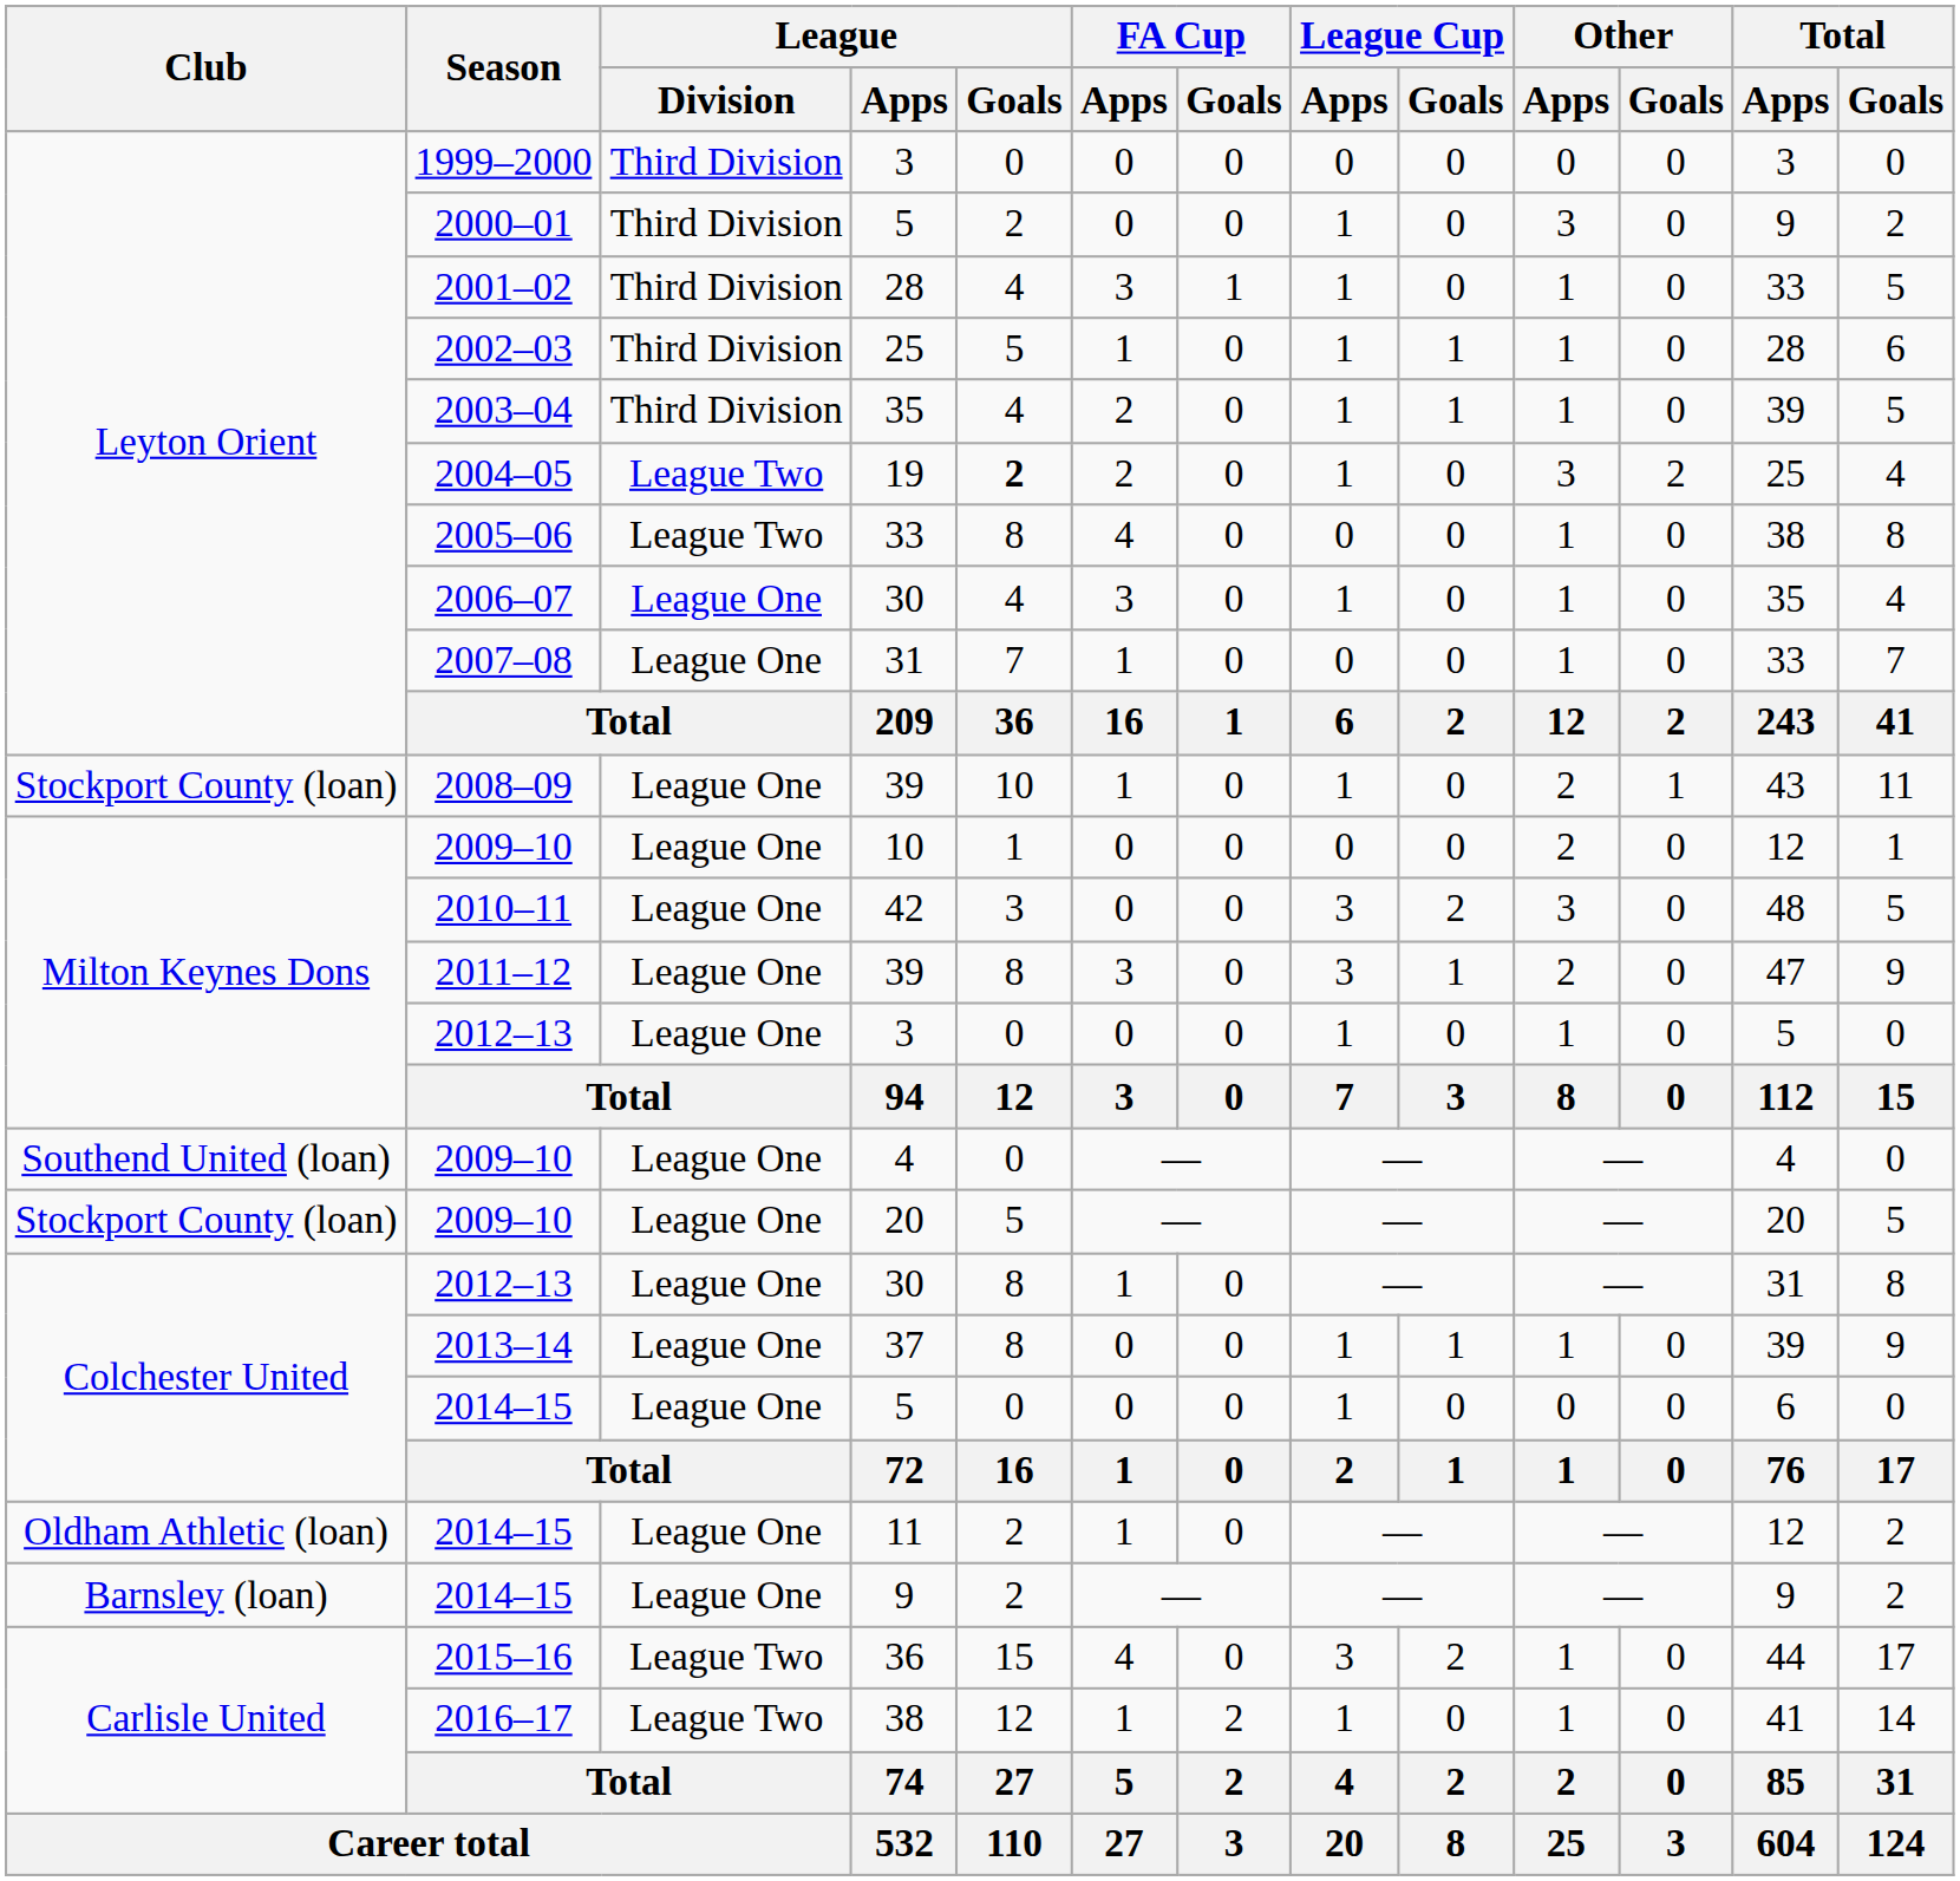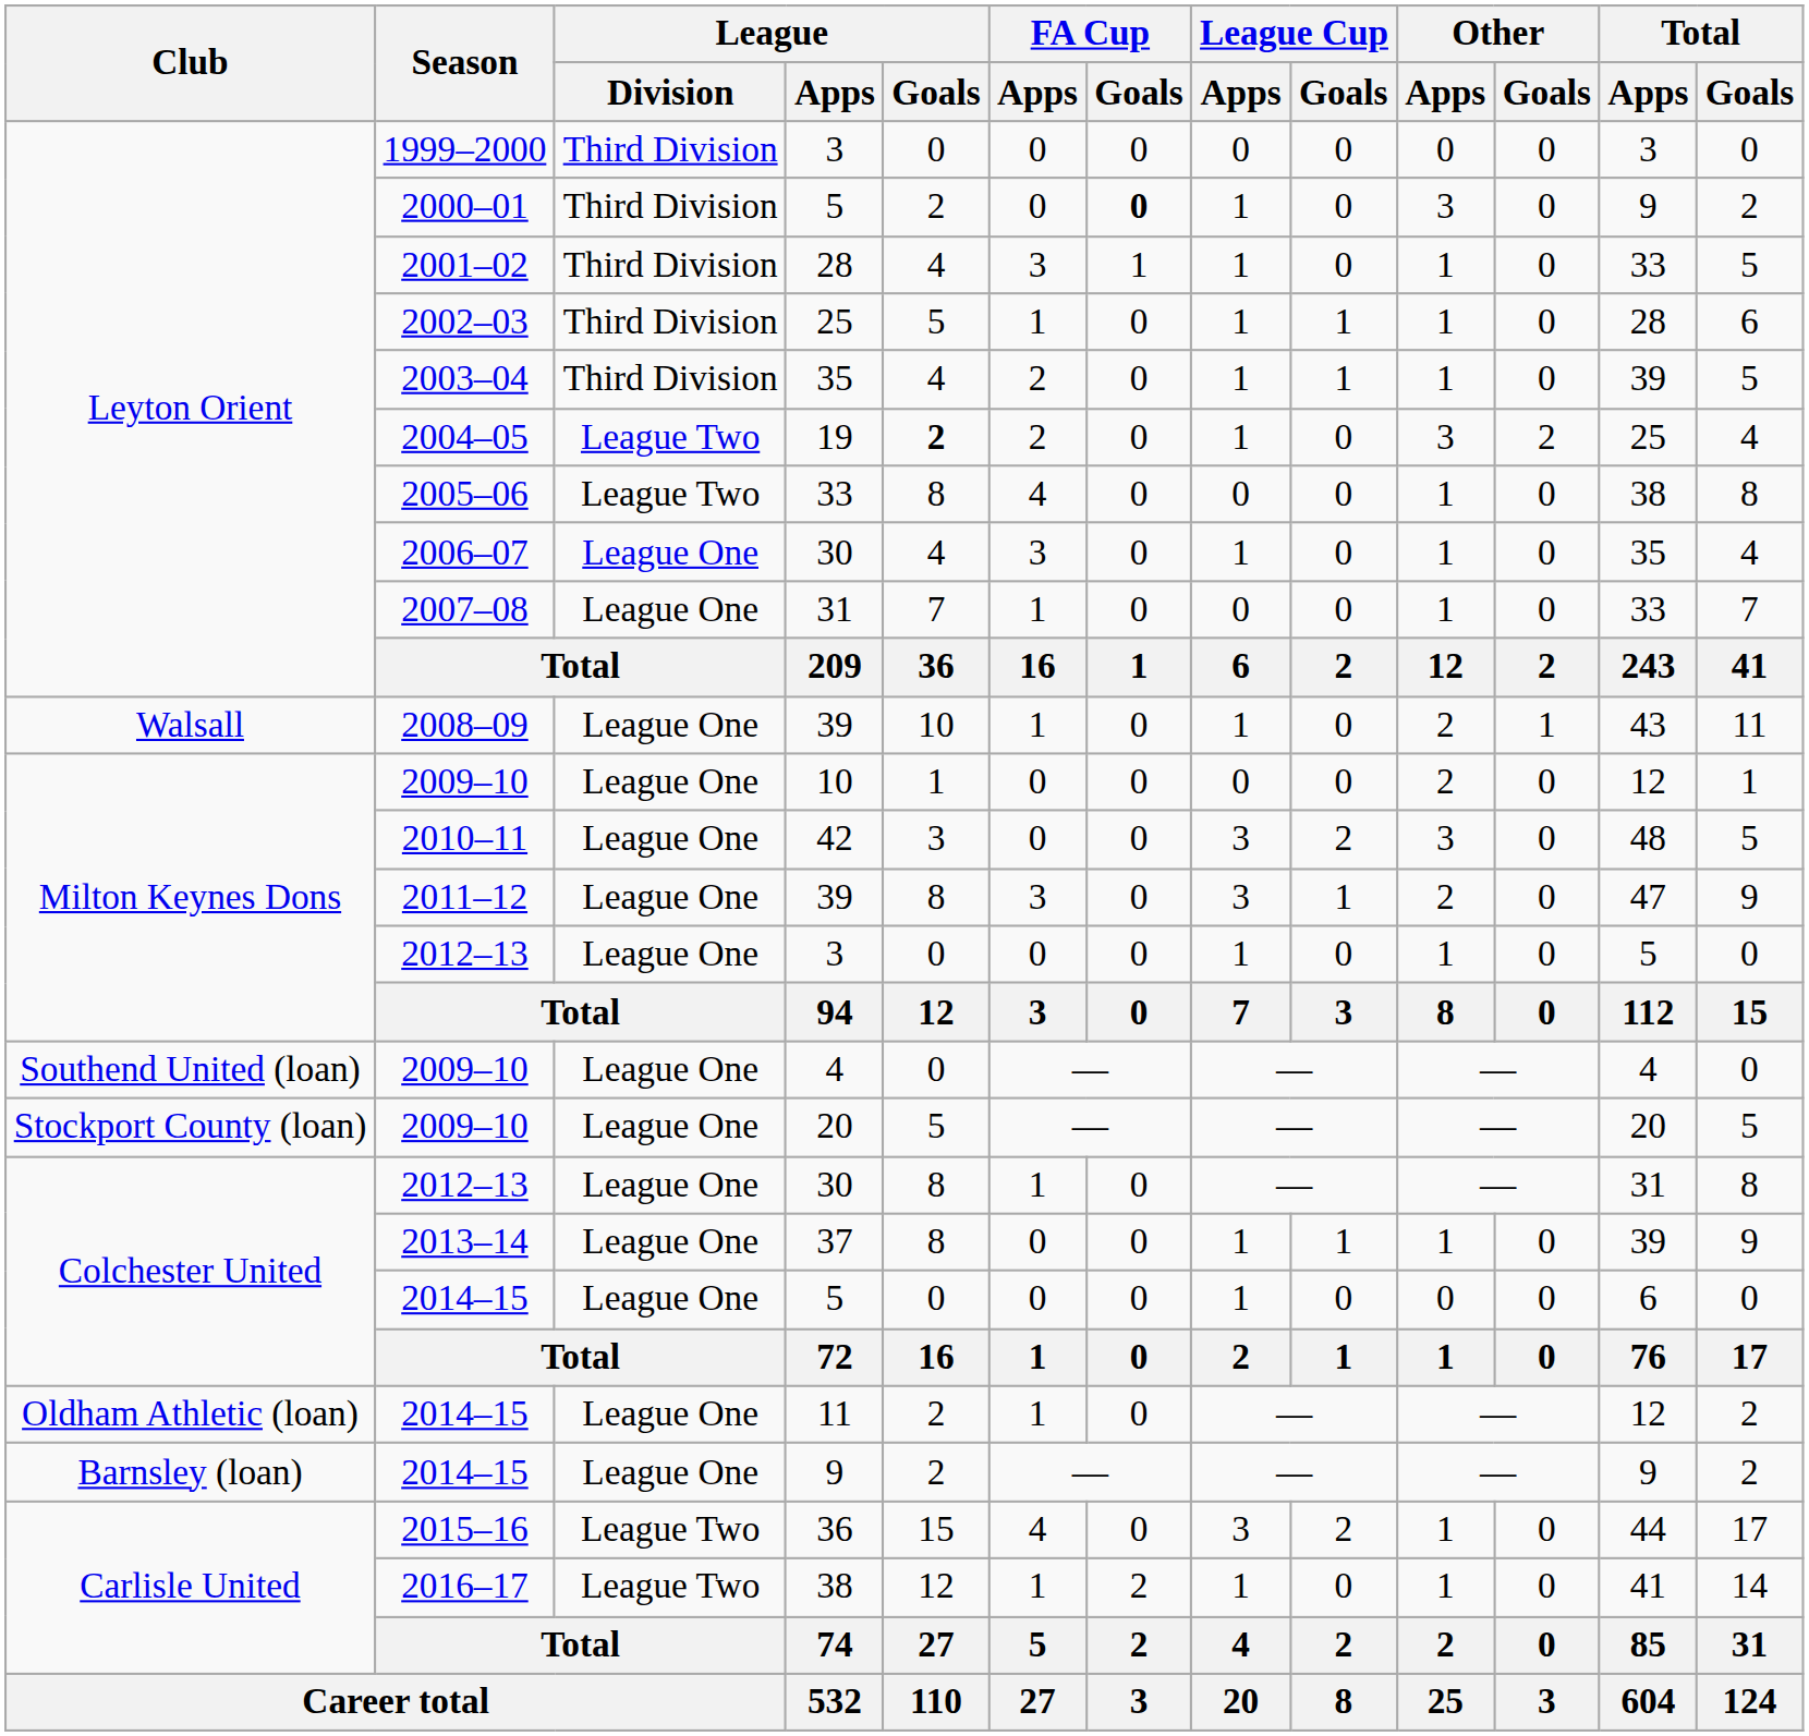2000–01 / 5 | FA Cup / Goals: normal -> bold
2008–09 / 39 | Club: Stockport County (loan) -> Walsall
